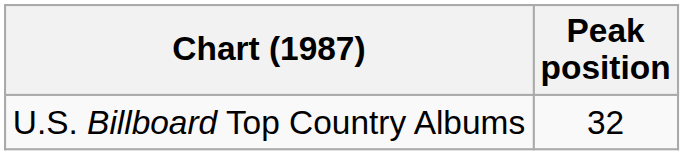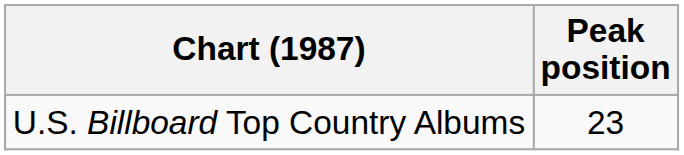U.S. Billboard Top Country Albums | Peak position: 32 -> 23
